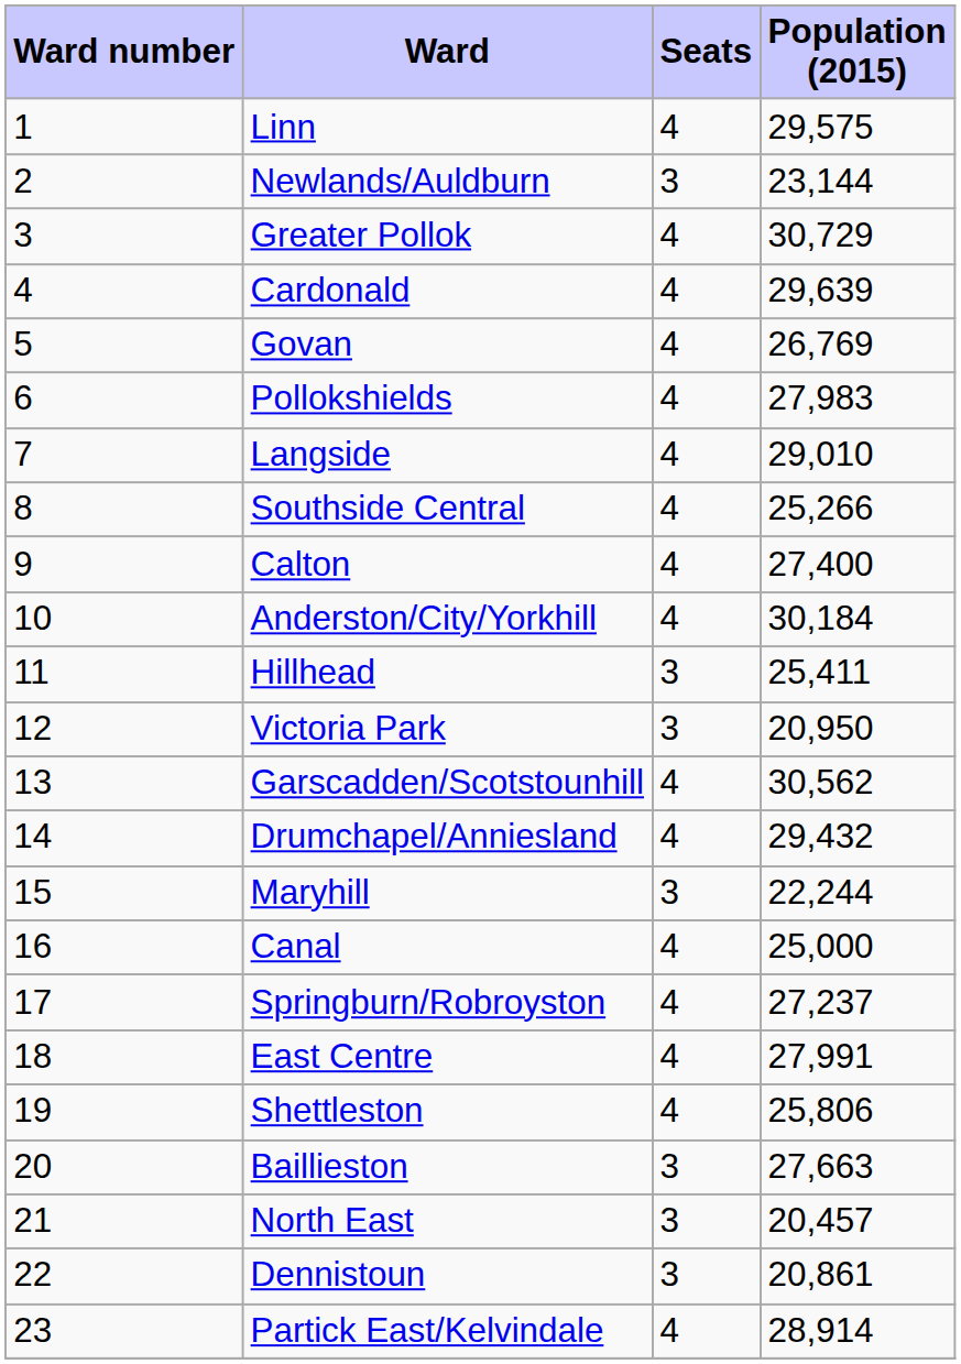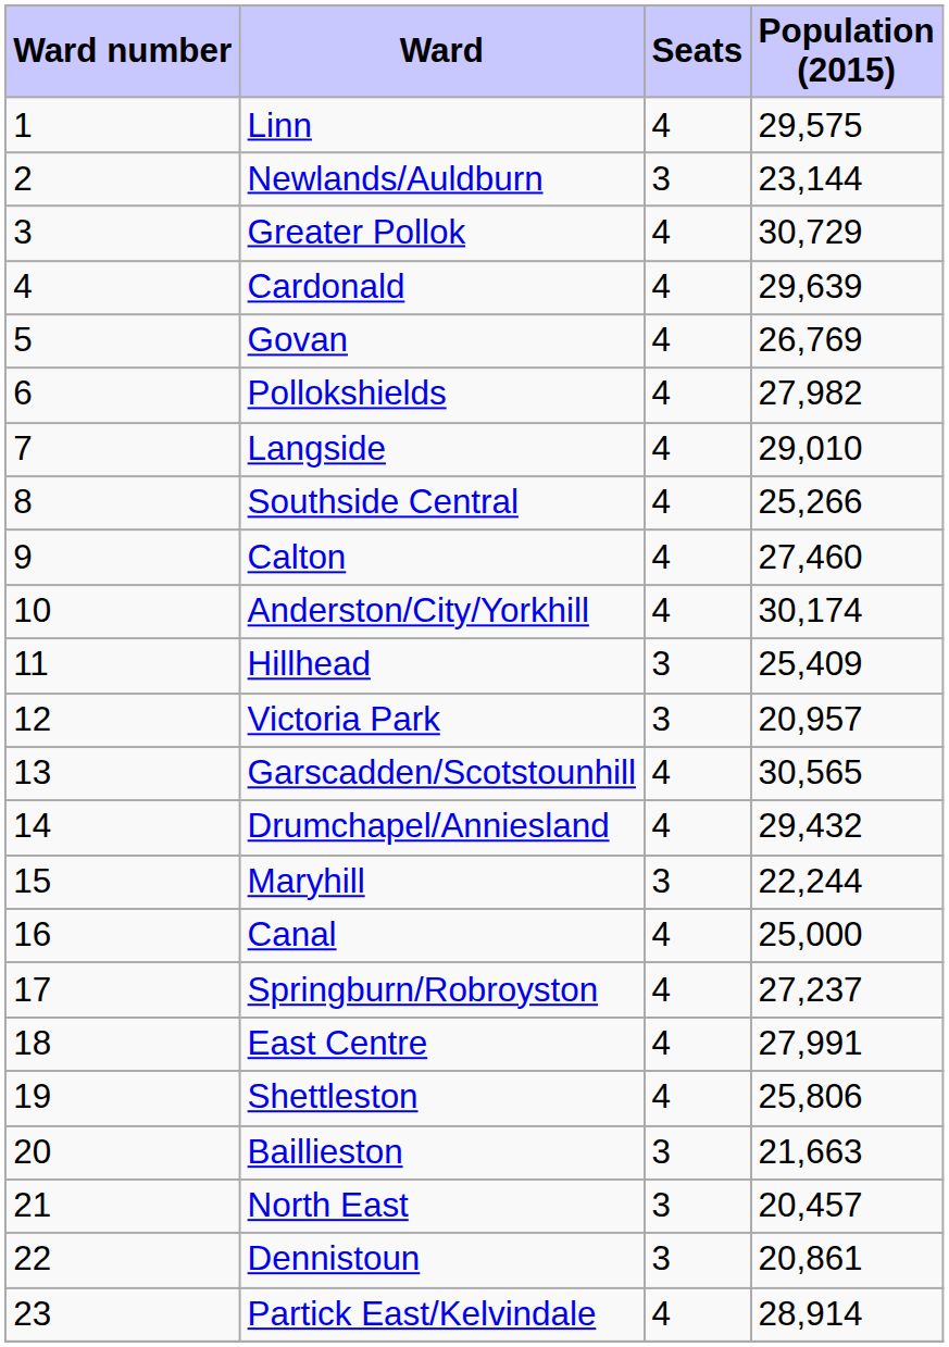Pollokshields | Population (2015): 27,983 -> 27,982
Calton | Population (2015): 27,400 -> 27,460
Anderston/City/Yorkhill | Population (2015): 30,184 -> 30,174
Hillhead | Population (2015): 25,411 -> 25,409
Victoria Park | Population (2015): 20,950 -> 20,957
Garscadden/Scotstounhill | Population (2015): 30,562 -> 30,565
Baillieston | Population (2015): 27,663 -> 21,663
